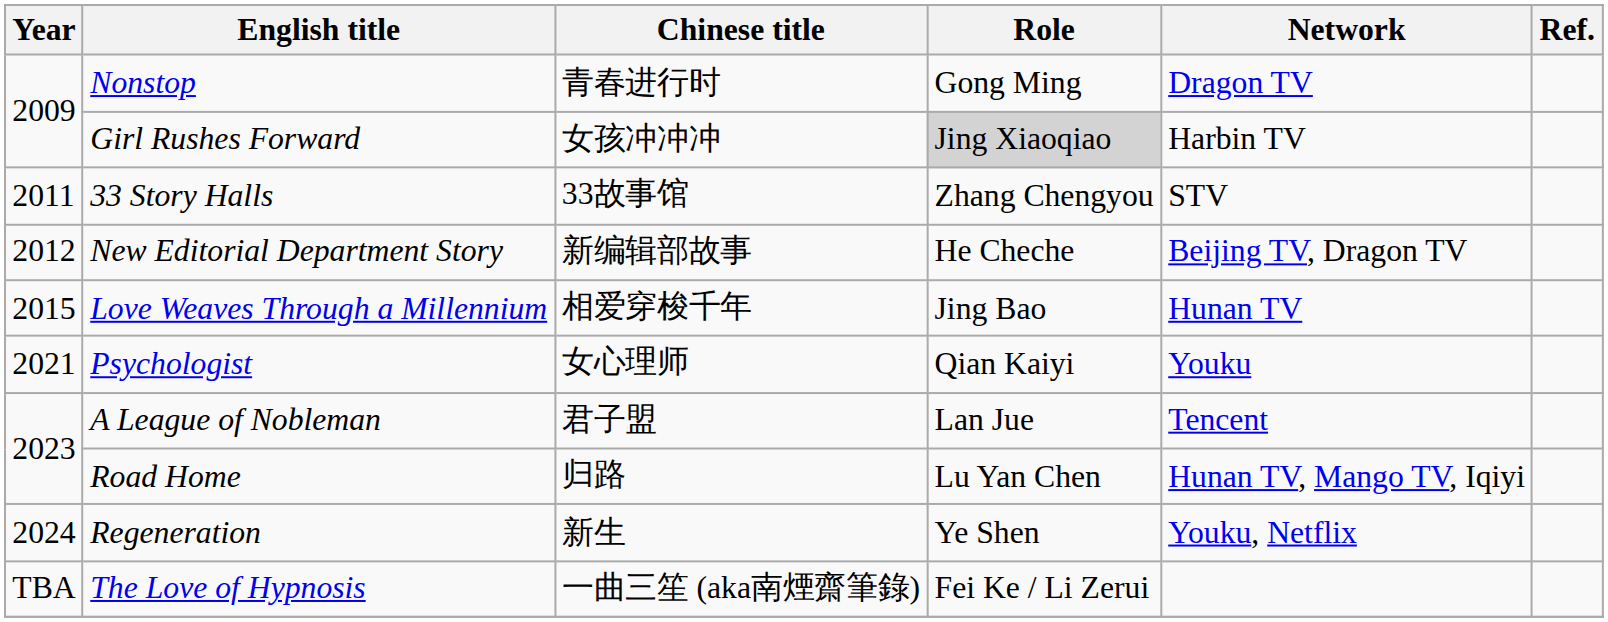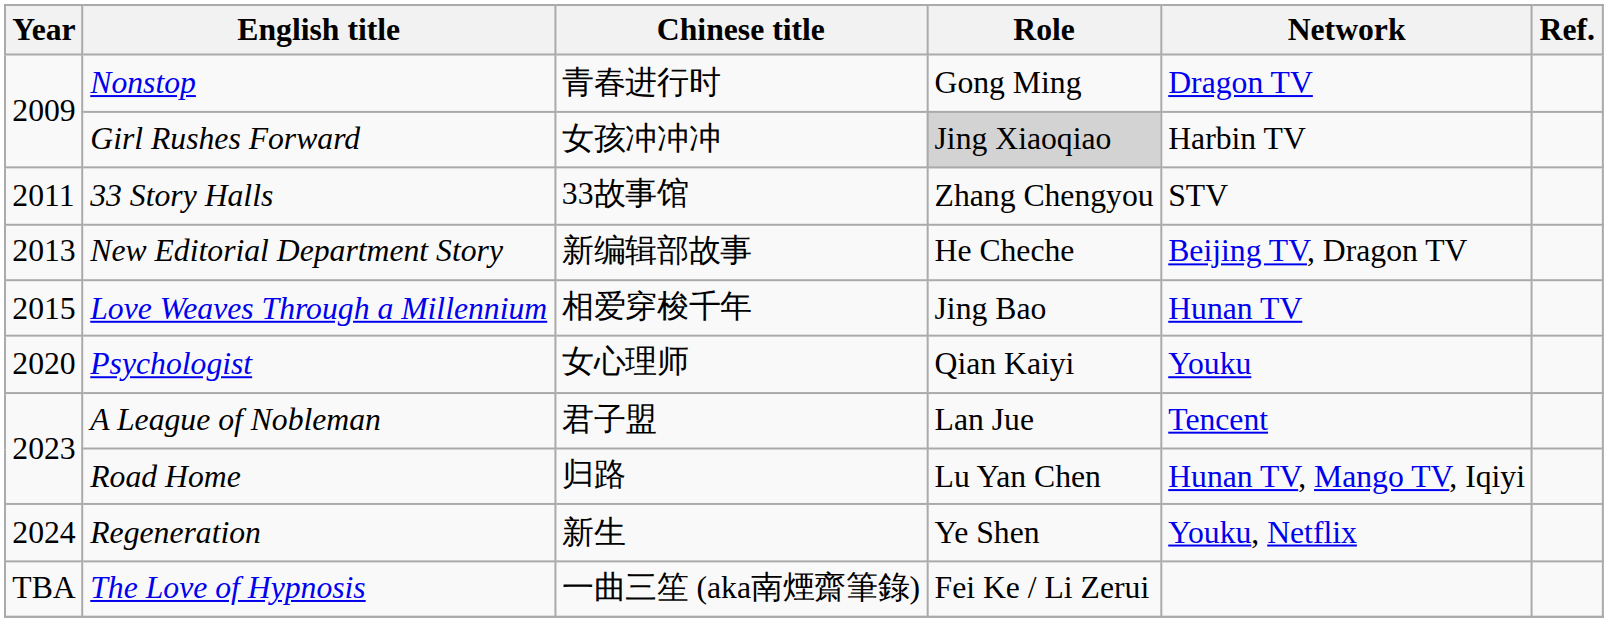New Editorial Department Story | Year: 2012 -> 2013
Psychologist | Year: 2021 -> 2020
